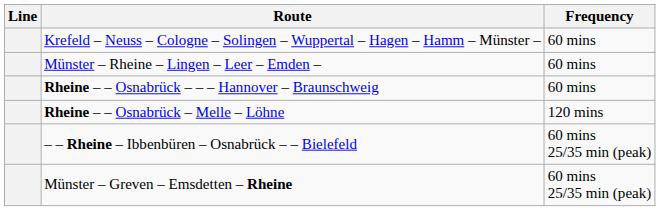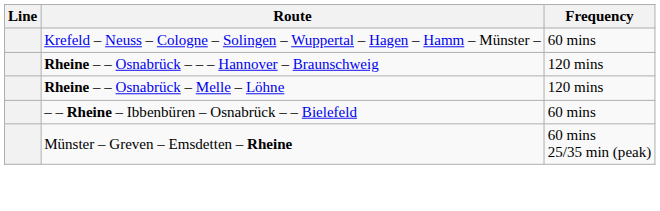- row: Münster – Rheine – Lingen – Leer – Emden – | 60 mins
Rheine – – Osnabrück – – – Hannover – Braunschweig | Frequency: 60 mins -> 120 mins
– – Rheine – Ibbenbüren – Osnabrück – – Bielefeld | Frequency: 60 mins 25/35 min (peak) -> 60 mins
